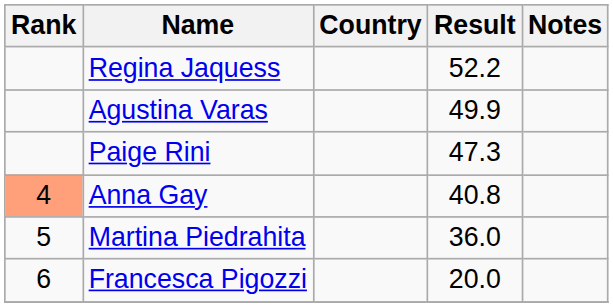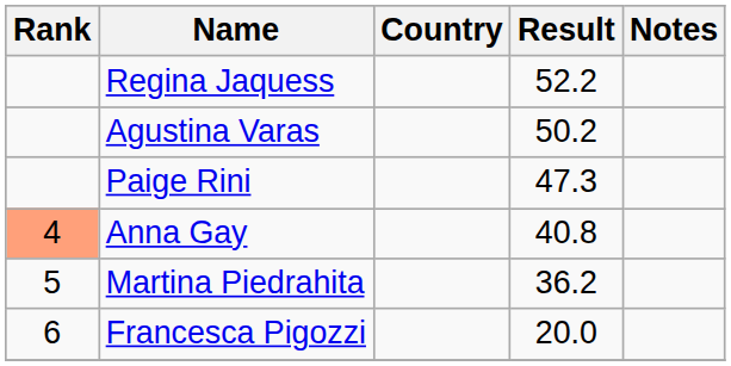Agustina Varas | Result: 49.9 -> 50.2
Martina Piedrahita | Result: 36.0 -> 36.2
